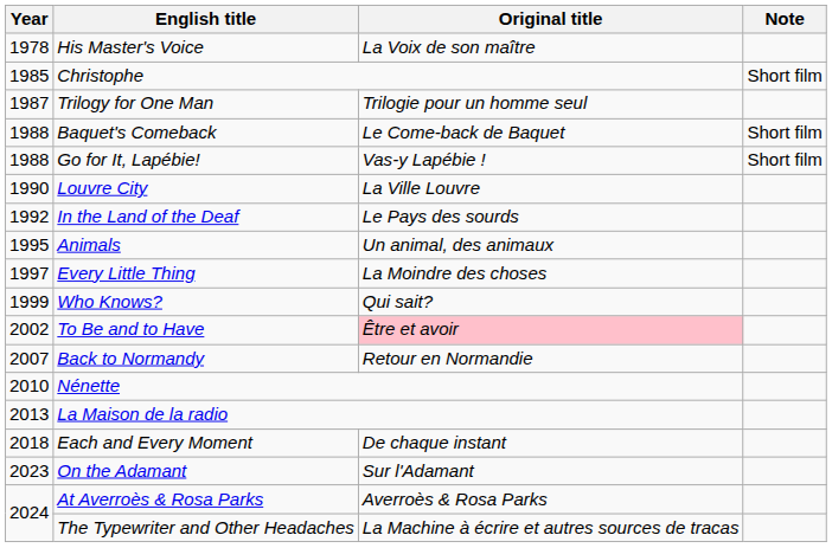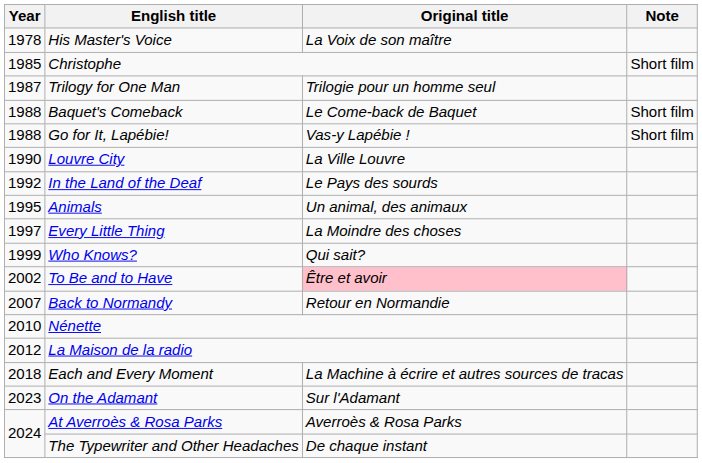La Maison de la radio | Year: 2013 -> 2012
Each and Every Moment | Original title: De chaque instant -> La Machine à écrire et autres sources de tracas
The Typewriter and Other Headaches | Original title: La Machine à écrire et autres sources de tracas -> De chaque instant
